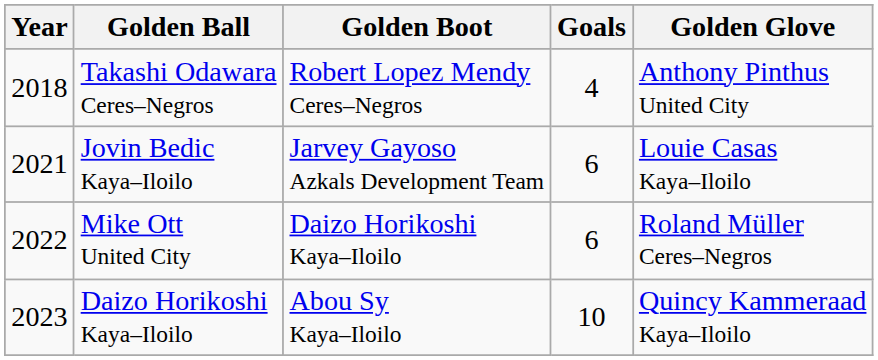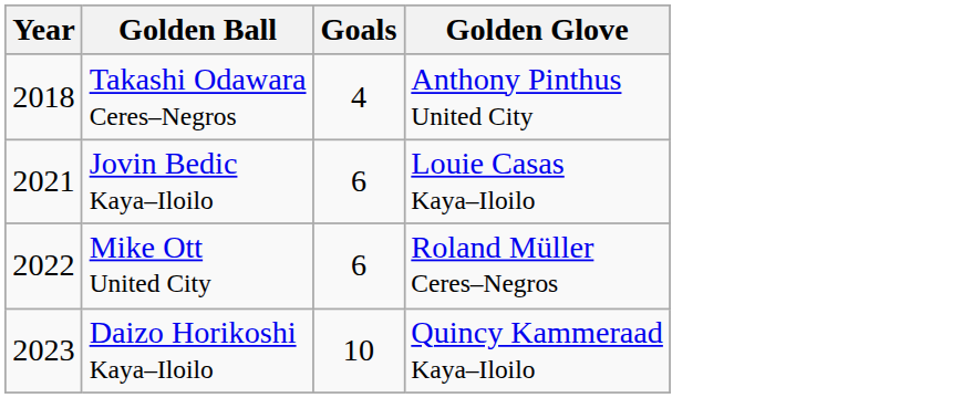- column: Golden Boot | Robert Lopez Mendy Ceres–Negros | Jarvey Gayoso Azkals Development Team | Daizo Horikoshi Kaya–Iloilo | Abou Sy Kaya–Iloilo
